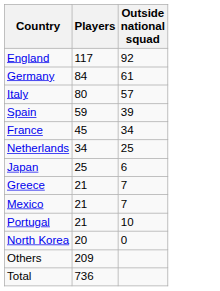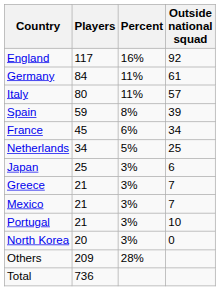+ column: Percent | 16% | 11% | 11% | 8% | 6% | 5% | 3% | 3% | 3% | 3% | 3% | 28%
